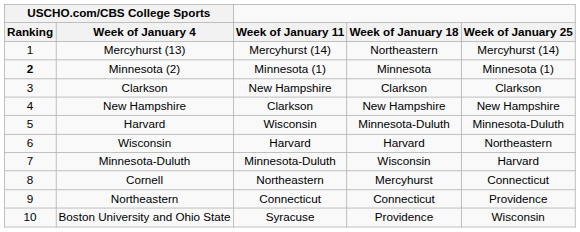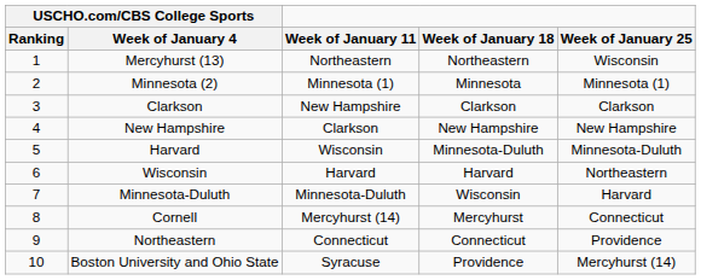Mercyhurst (13) | Week of January 11: Mercyhurst (14) -> Northeastern
Mercyhurst (13) | Week of January 25: Mercyhurst (14) -> Wisconsin
Minnesota (2) | USCHO.com/CBS College Sports / Ranking: bold -> normal
Cornell | Week of January 11: Northeastern -> Mercyhurst (14)
Boston University and Ohio State | Week of January 25: Wisconsin -> Mercyhurst (14)
